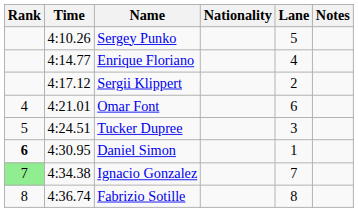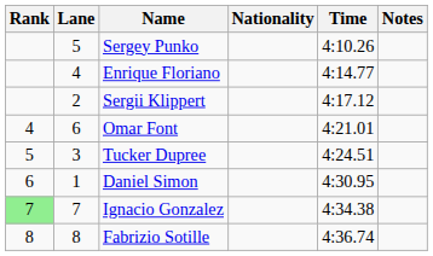columns swapped: Lane <-> Time
Daniel Simon | Rank: bold -> normal
